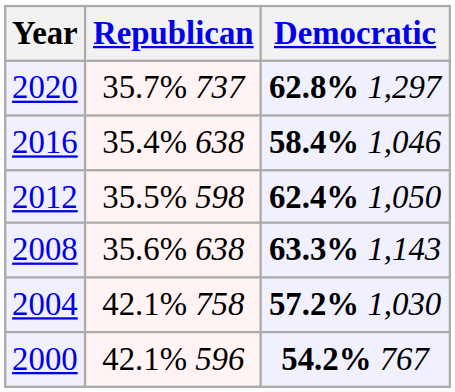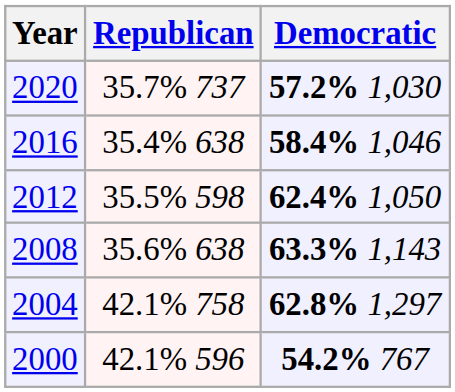2020 | Democratic: 62.8% 1,297 -> 57.2% 1,030
2004 | Democratic: 57.2% 1,030 -> 62.8% 1,297
